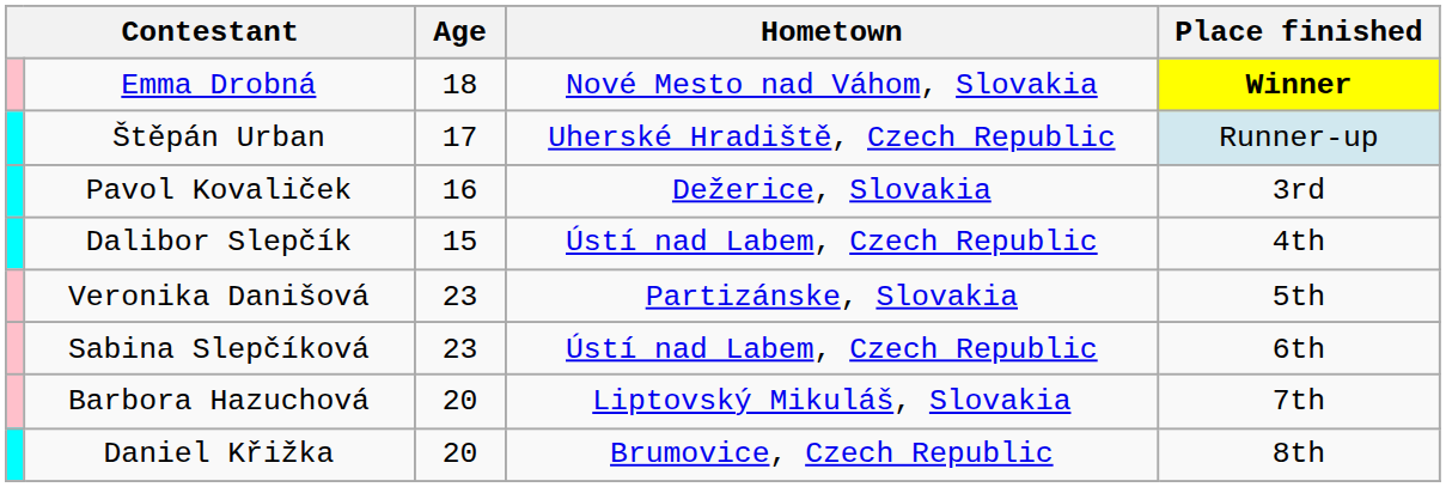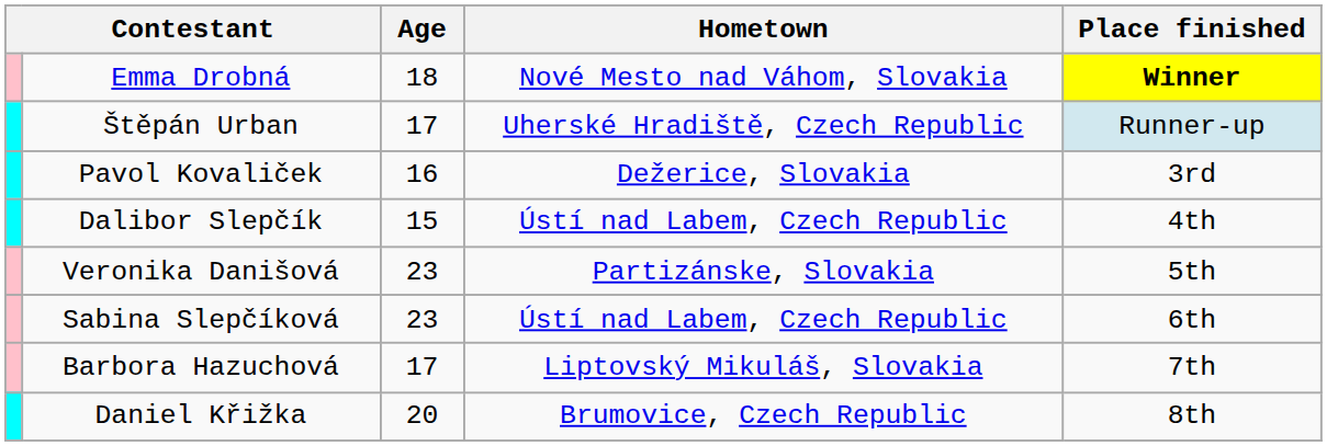Barbora Hazuchová | Age: 20 -> 17
